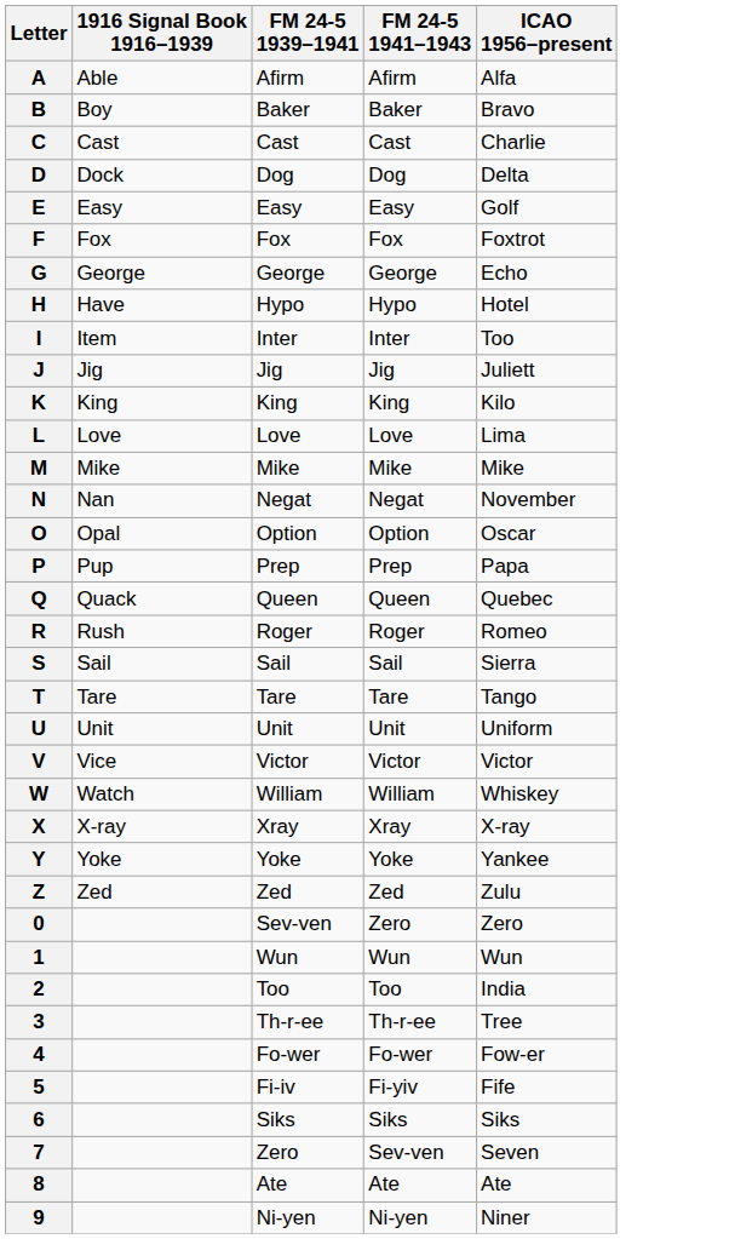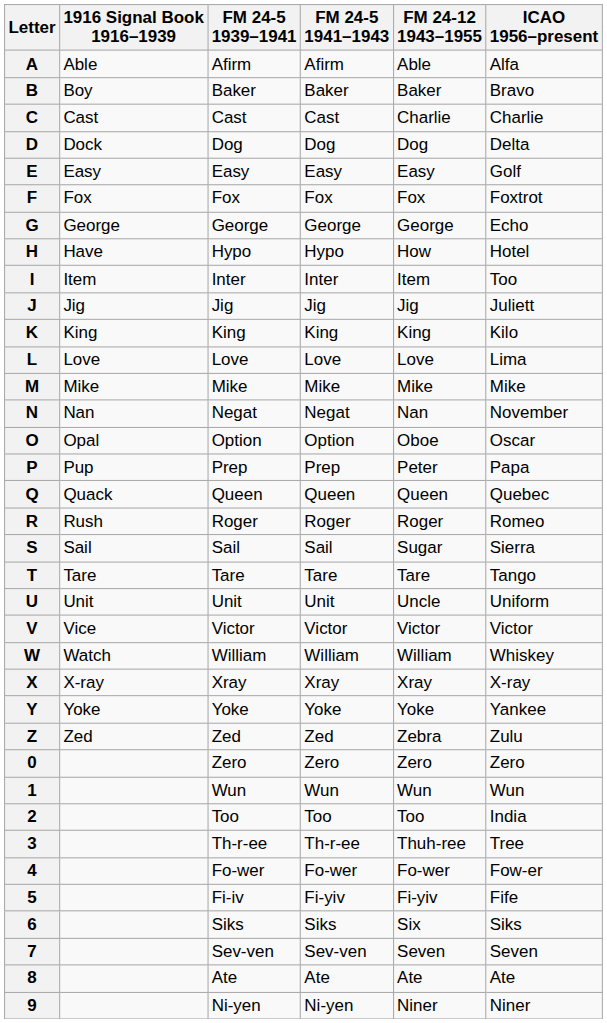+ column: FM 24-12 1943–1955 | Able | Baker | Charlie | Dog | Easy | Fox | George | How | Item | Jig | King | Love | Mike | Nan | Oboe | Peter | Queen | Roger | Sugar | Tare | Uncle | Victor | William | Xray | Yoke | Zebra | Zero | Wun | Too | Thuh-ree | Fo-wer | Fi-yiv | Six | Seven | Ate | Niner
0 | FM 24-5 1939–1941: Sev-ven -> Zero
7 | FM 24-5 1939–1941: Zero -> Sev-ven
